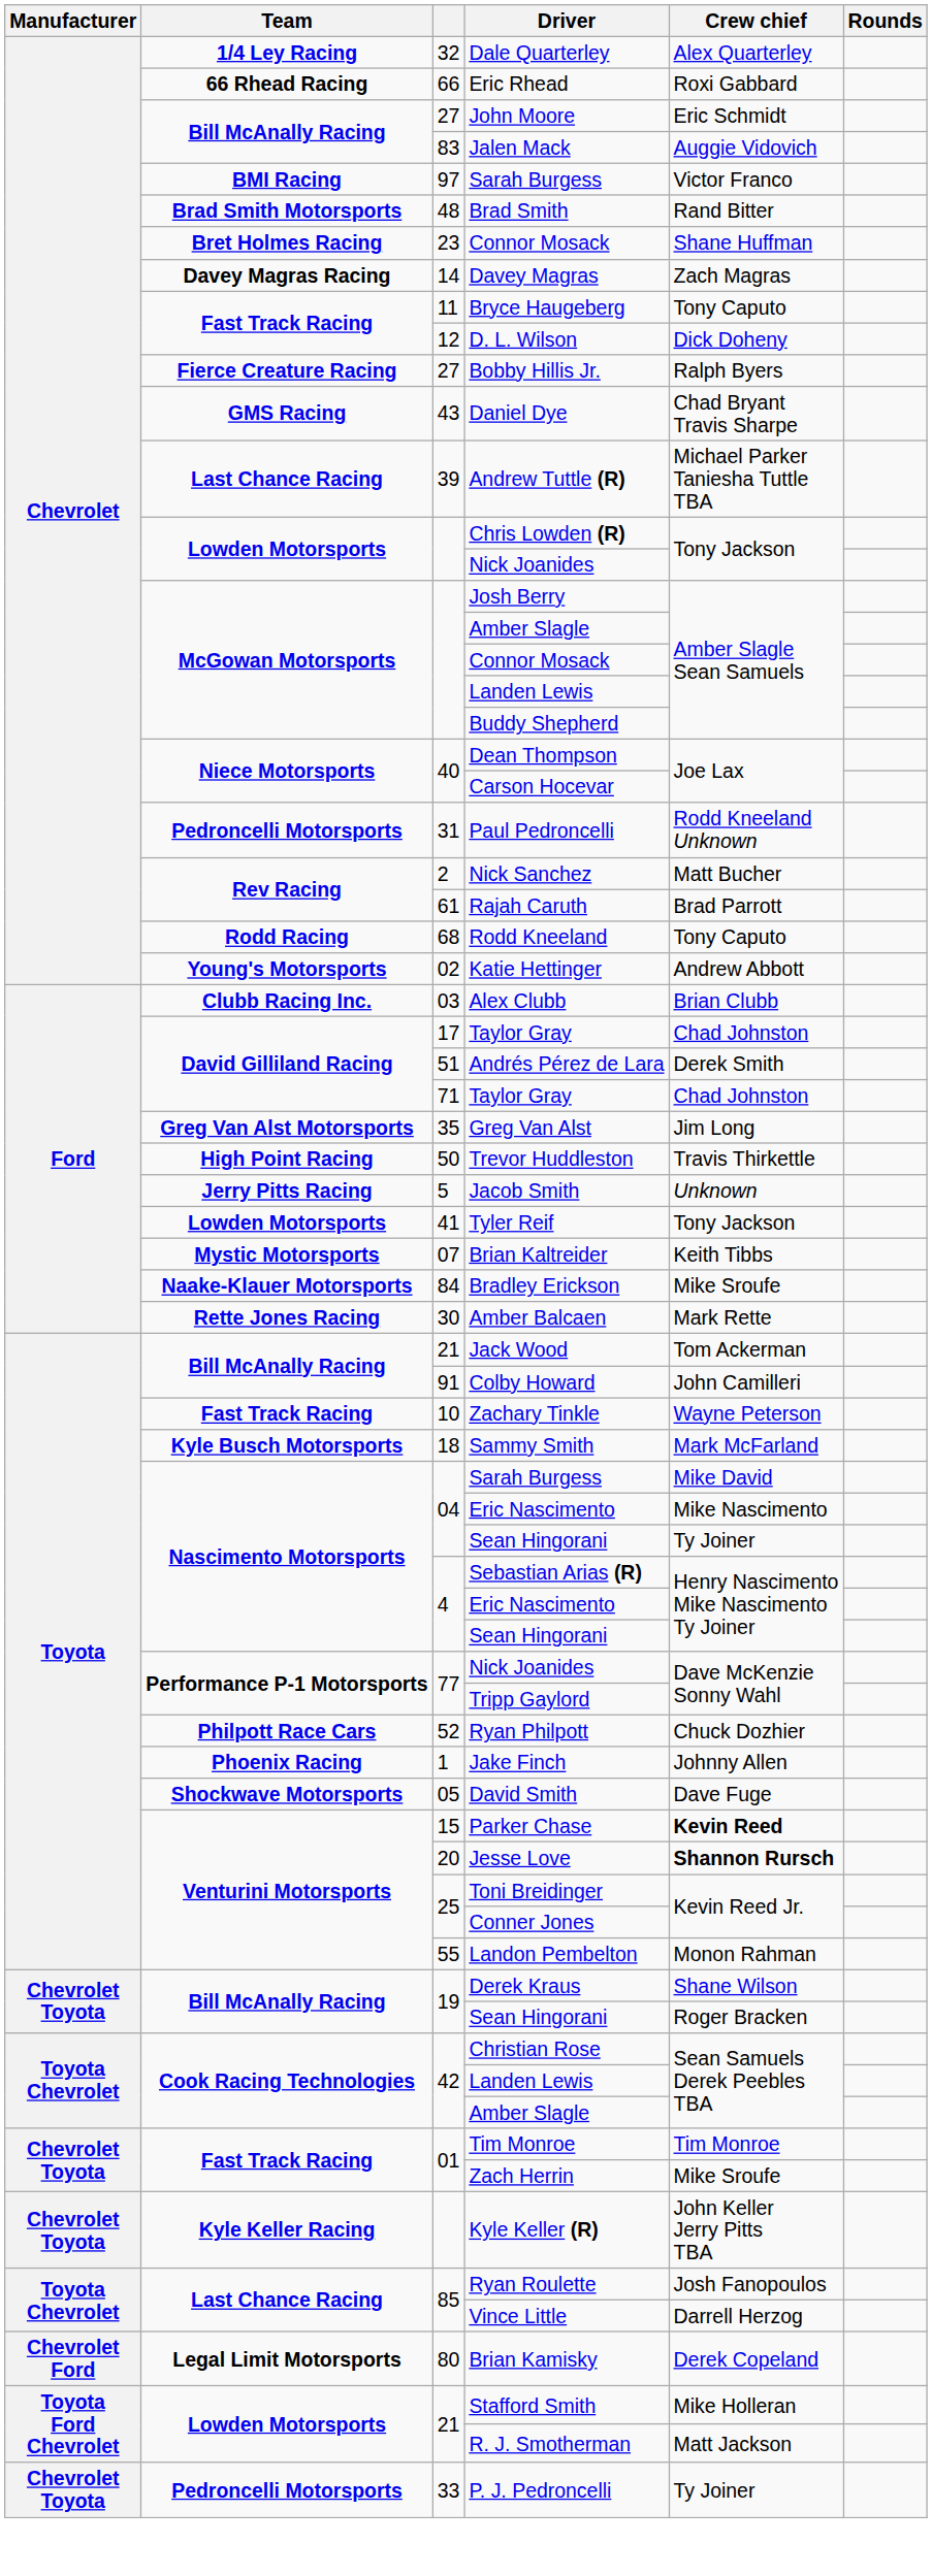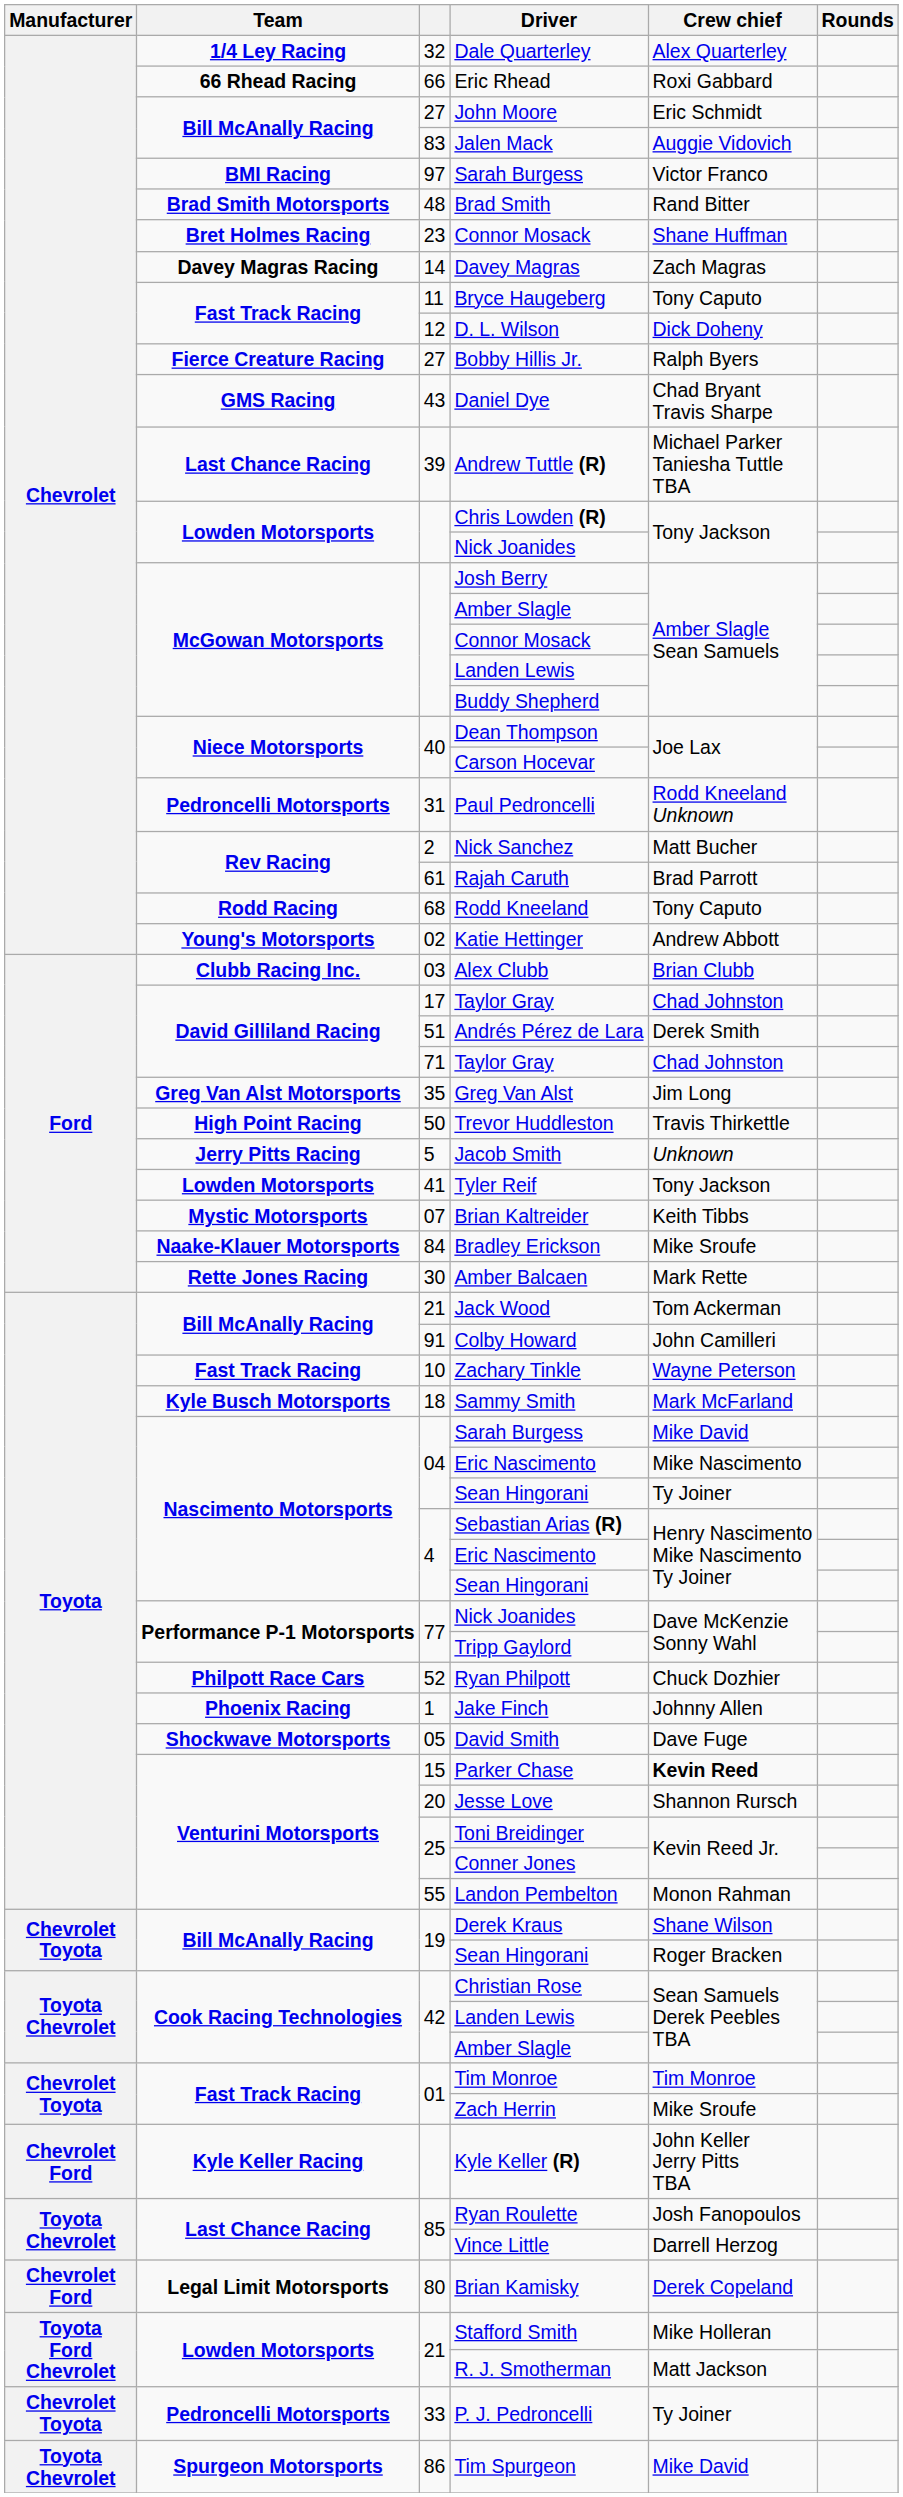Jesse Love | Crew chief: bold -> normal
Kyle Keller (R) | Manufacturer: Chevrolet Toyota -> Chevrolet Ford
+ row: Toyota Chevrolet | Spurgeon Motorsports | 86 | Tim Spurgeon | Mike David
